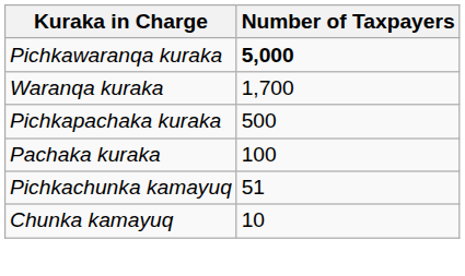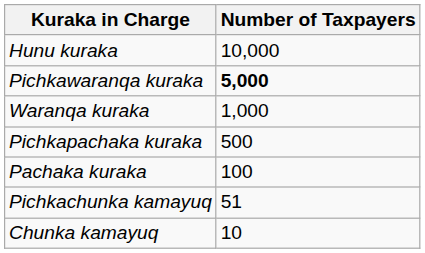+ row: Hunu kuraka | 10,000
Waranqa kuraka | Number of Taxpayers: 1,700 -> 1,000
